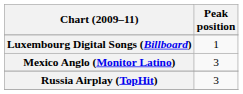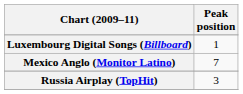Mexico Anglo (Monitor Latino) | Peak position: 3 -> 7
